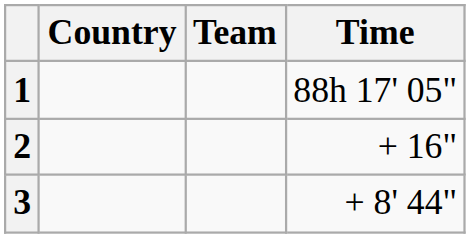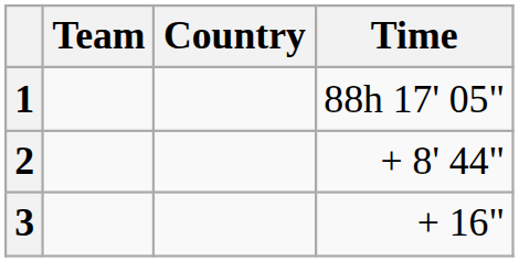columns swapped: Team <-> Country
2 | Time: + 16" -> + 8' 44"
3 | Time: + 8' 44" -> + 16"
